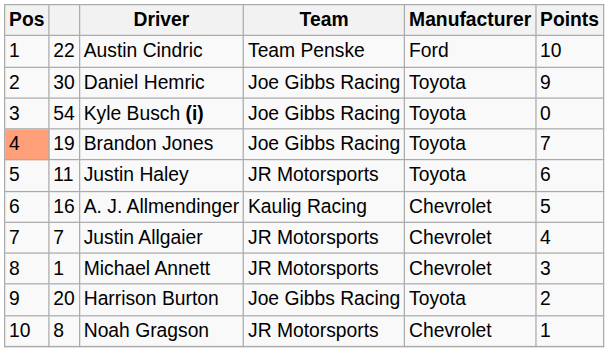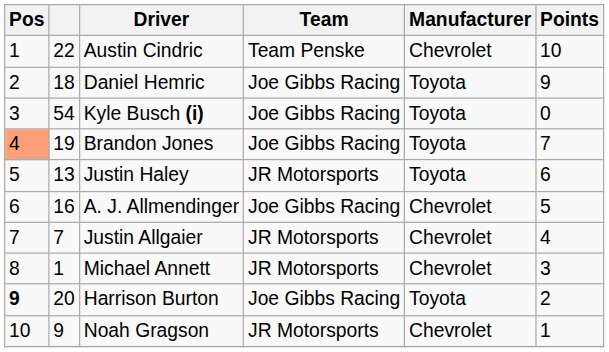Austin Cindric | Manufacturer: Ford -> Chevrolet
Daniel Hemric | column 2: 30 -> 18
Justin Haley | column 2: 11 -> 13
A. J. Allmendinger | Team: Kaulig Racing -> Joe Gibbs Racing
Harrison Burton | Pos: normal -> bold
Noah Gragson | column 2: 8 -> 9
